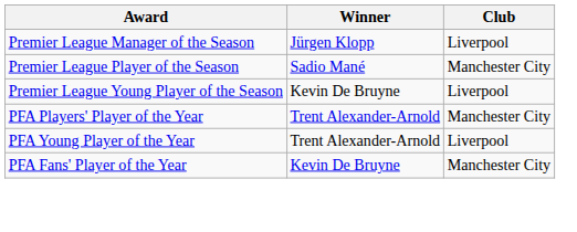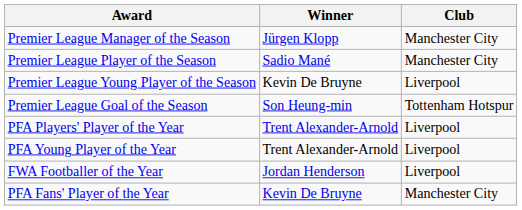Premier League Manager of the Season | Club: Liverpool -> Manchester City
+ row: Premier League Goal of the Season | Son Heung-min | Tottenham Hotspur
PFA Players' Player of the Year | Club: Manchester City -> Liverpool
+ row: FWA Footballer of the Year | Jordan Henderson | Liverpool
